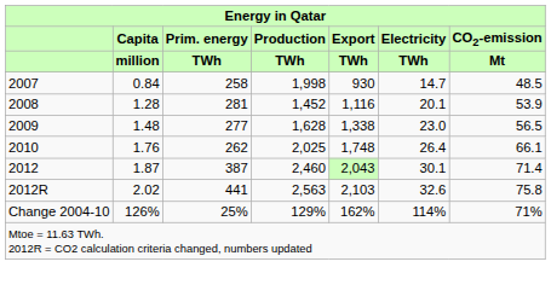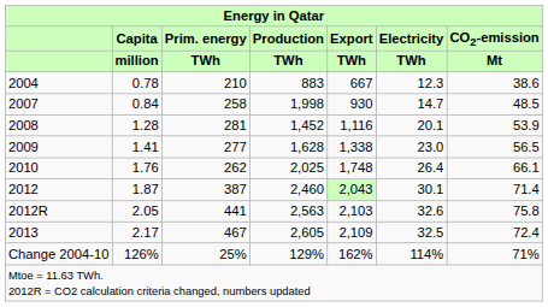+ row: 2004 | 0.78 | 210 | 883 | 667 | 12.3 | 38.6
2009 | Capita / million: 1.48 -> 1.41
2012R | Capita / million: 2.02 -> 2.05
+ row: 2013 | 2.17 | 467 | 2,605 | 2,109 | 32.5 | 72.4
